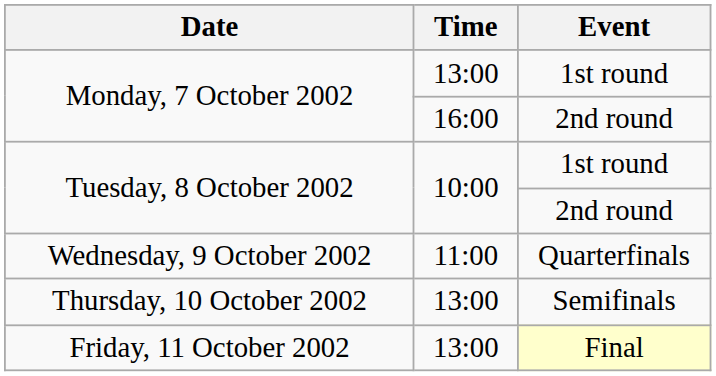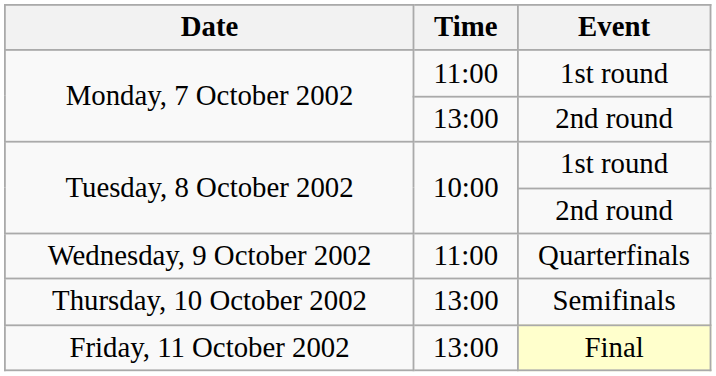Monday, 7 October 2002 / 1st round | Time: 13:00 -> 11:00
Monday, 7 October 2002 / 2nd round | Time: 16:00 -> 13:00
